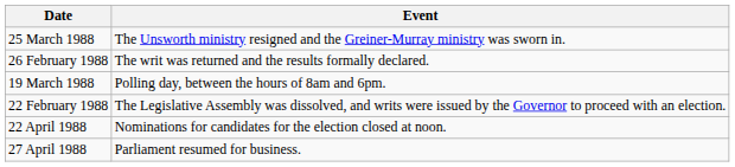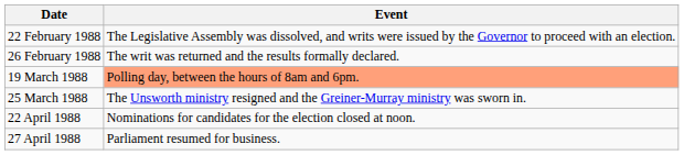rows swapped: 22 February 1988 <-> 25 March 1988
19 March 1988 | Event: no background -> lightsalmon background
